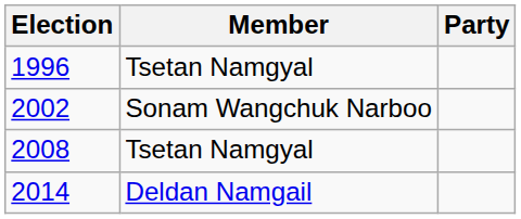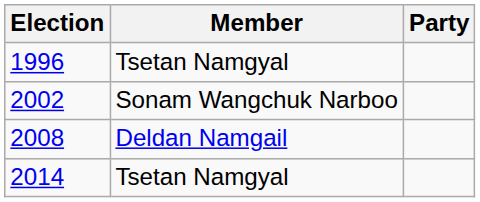2008 | Member: Tsetan Namgyal -> Deldan Namgail
2014 | Member: Deldan Namgail -> Tsetan Namgyal
